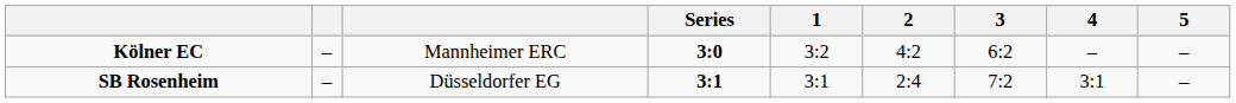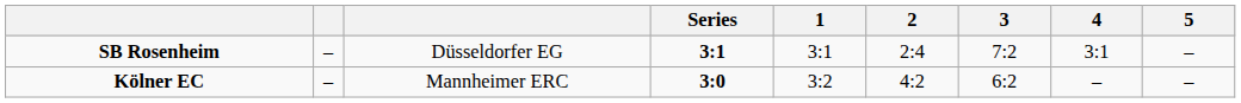rows swapped: SB Rosenheim <-> Kölner EC
